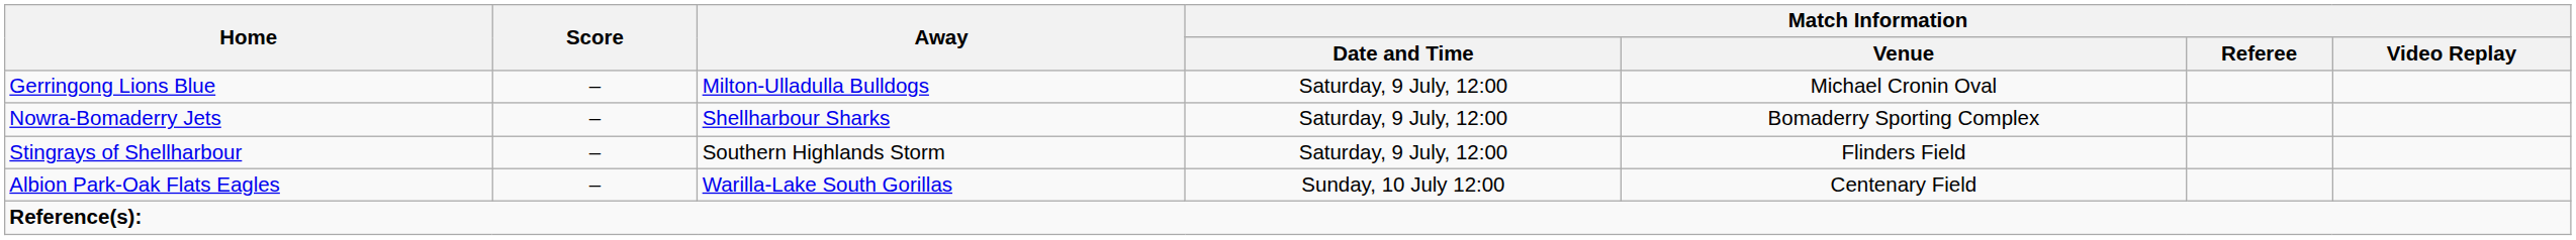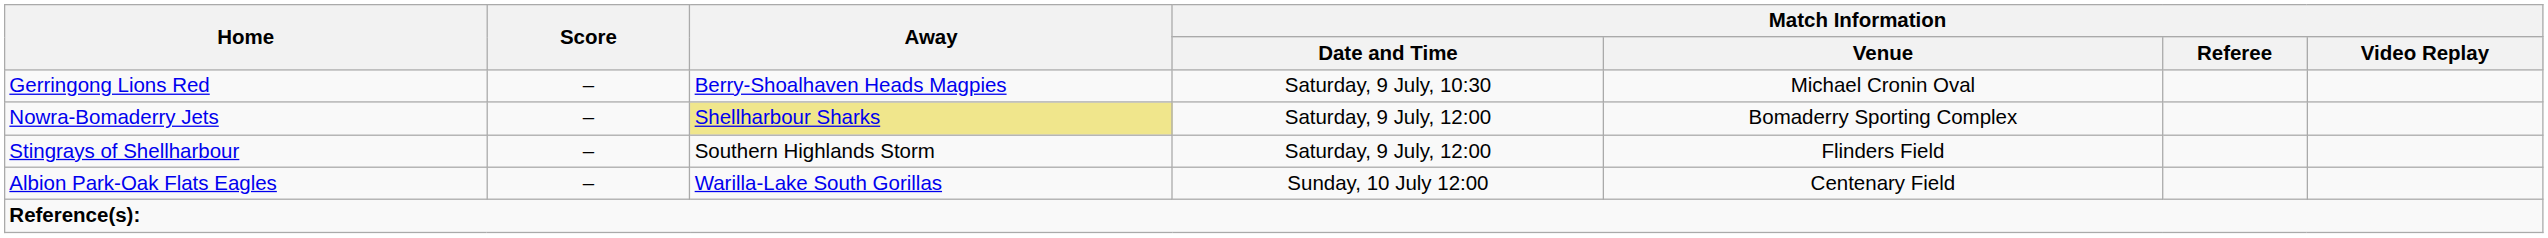+ row: Gerringong Lions Red | – | Berry-Shoalhaven Heads Magpies | Saturday, 9 July, 10:30 | Michael Cronin Oval
- row: Gerringong Lions Blue | – | Milton-Ulladulla Bulldogs | Saturday, 9 July, 12:00 | Michael Cronin Oval
Nowra-Bomaderry Jets | Away: no background -> khaki background
